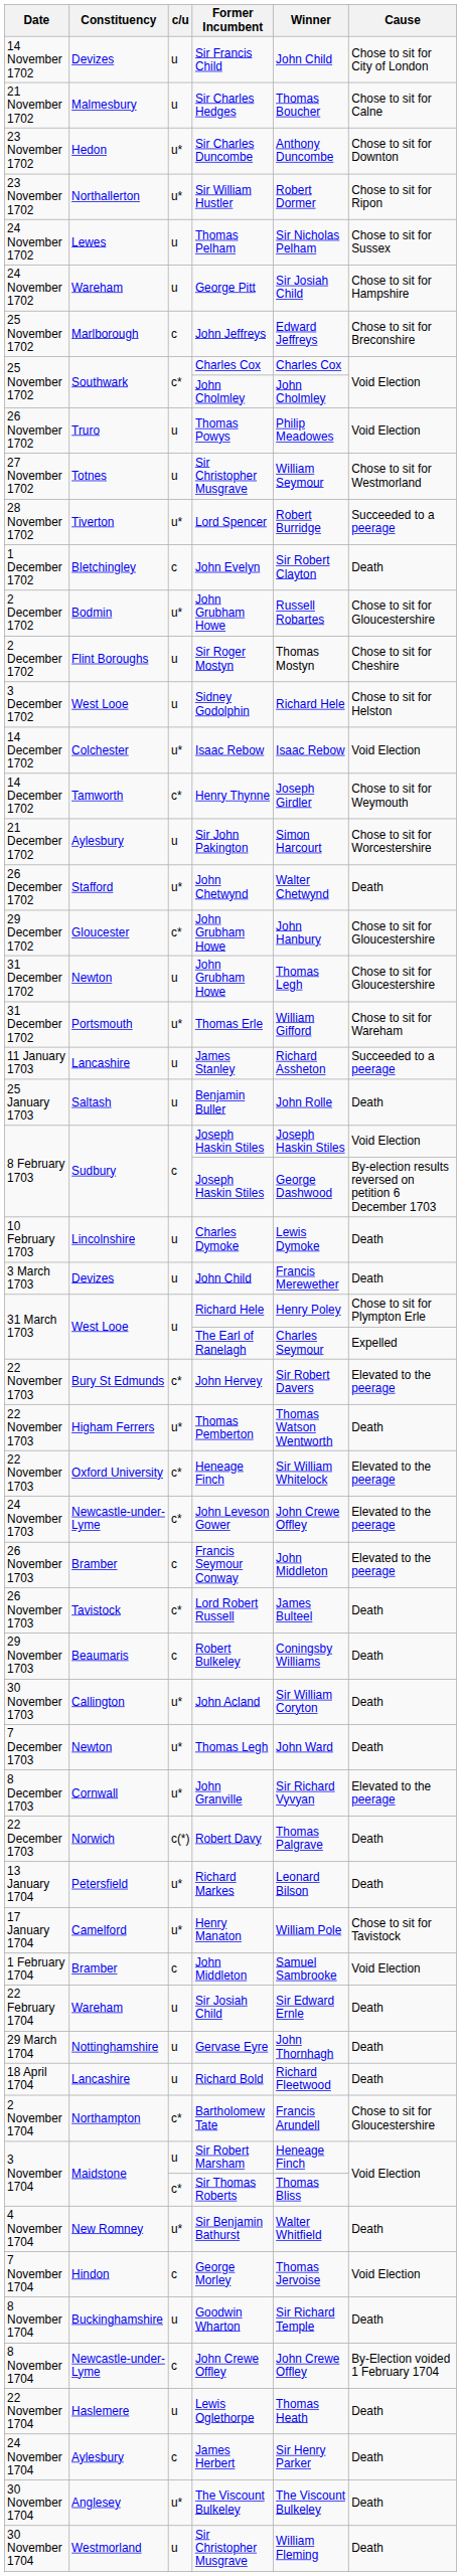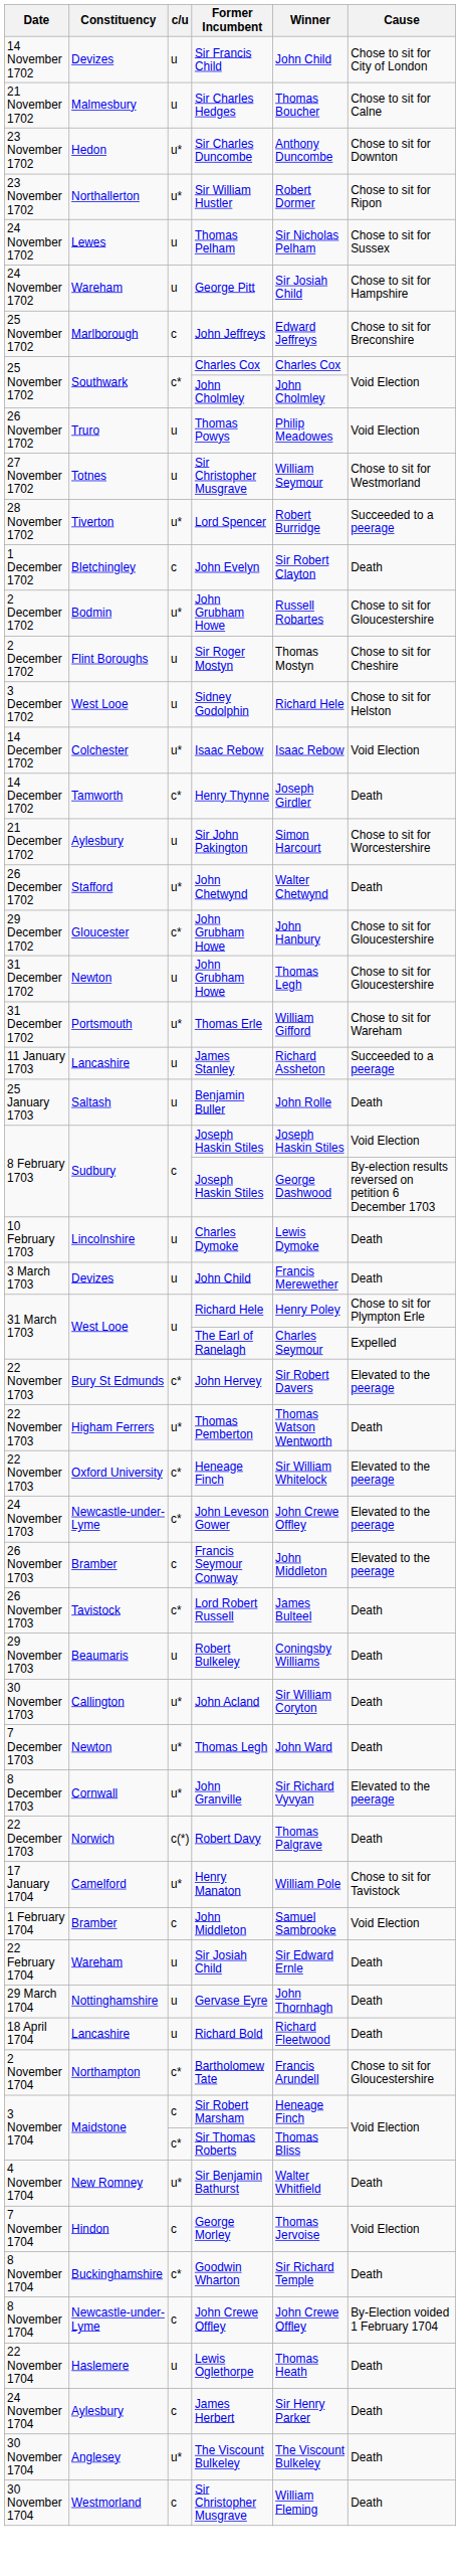Henry Thynne | Cause: Chose to sit for Weymouth -> Death
Robert Bulkeley | c/u: c -> u
- row: 13 January 1704 | Petersfield | u* | Richard Markes | Leonard Bilson | Death
Sir Robert Marsham | c/u: u -> c
Goodwin Wharton | c/u: u -> c*
Westmorland / Sir Christopher Musgrave | c/u: u -> c
